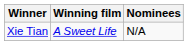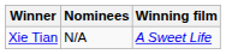columns swapped: Winning film <-> Nominees
